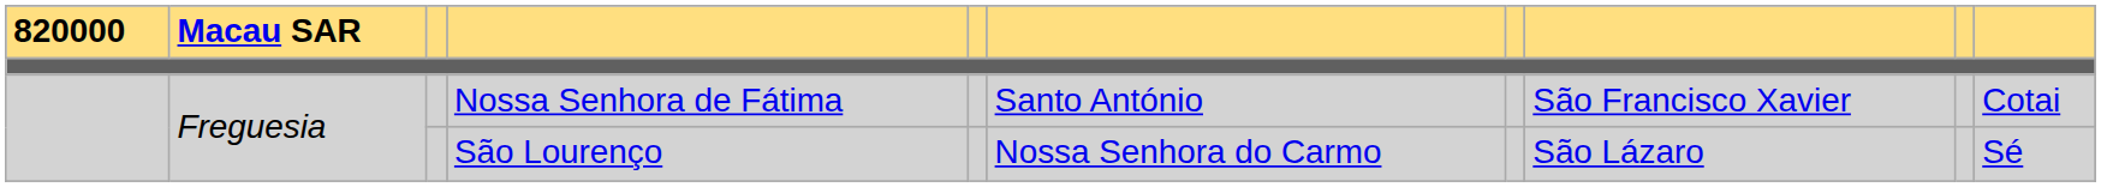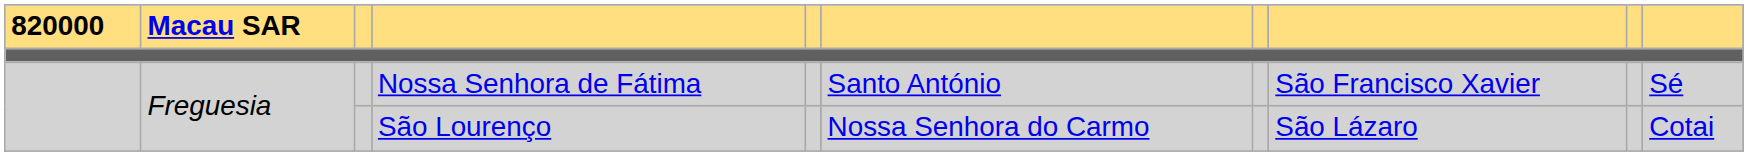Nossa Senhora de Fátima | column 10: Cotai -> Sé
São Lourenço | column 10: Sé -> Cotai
